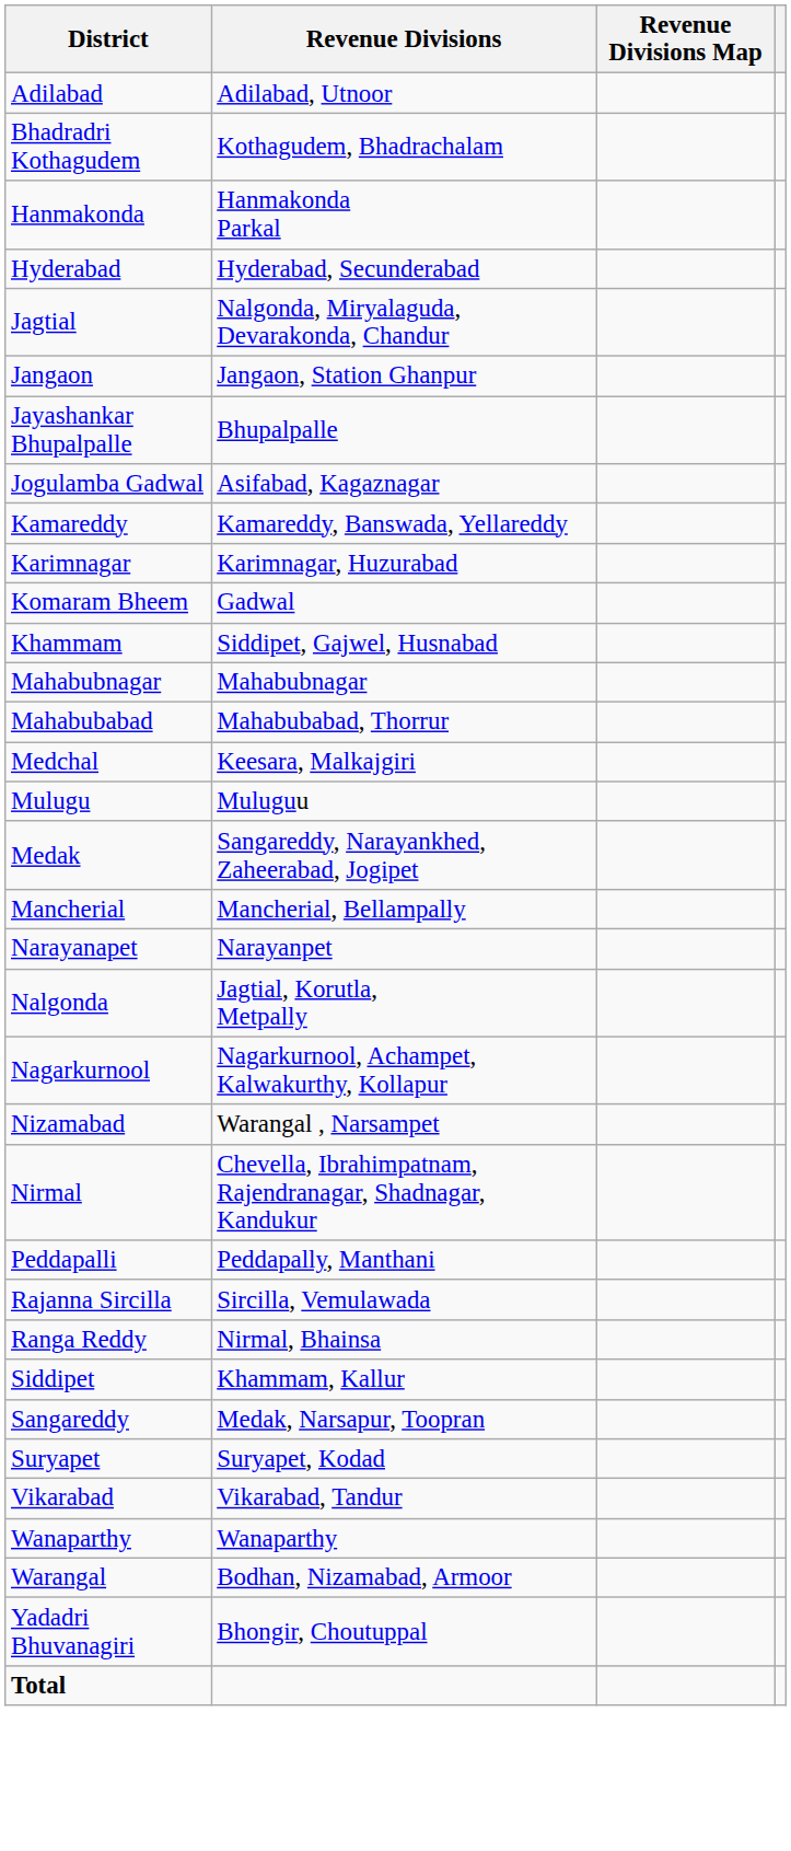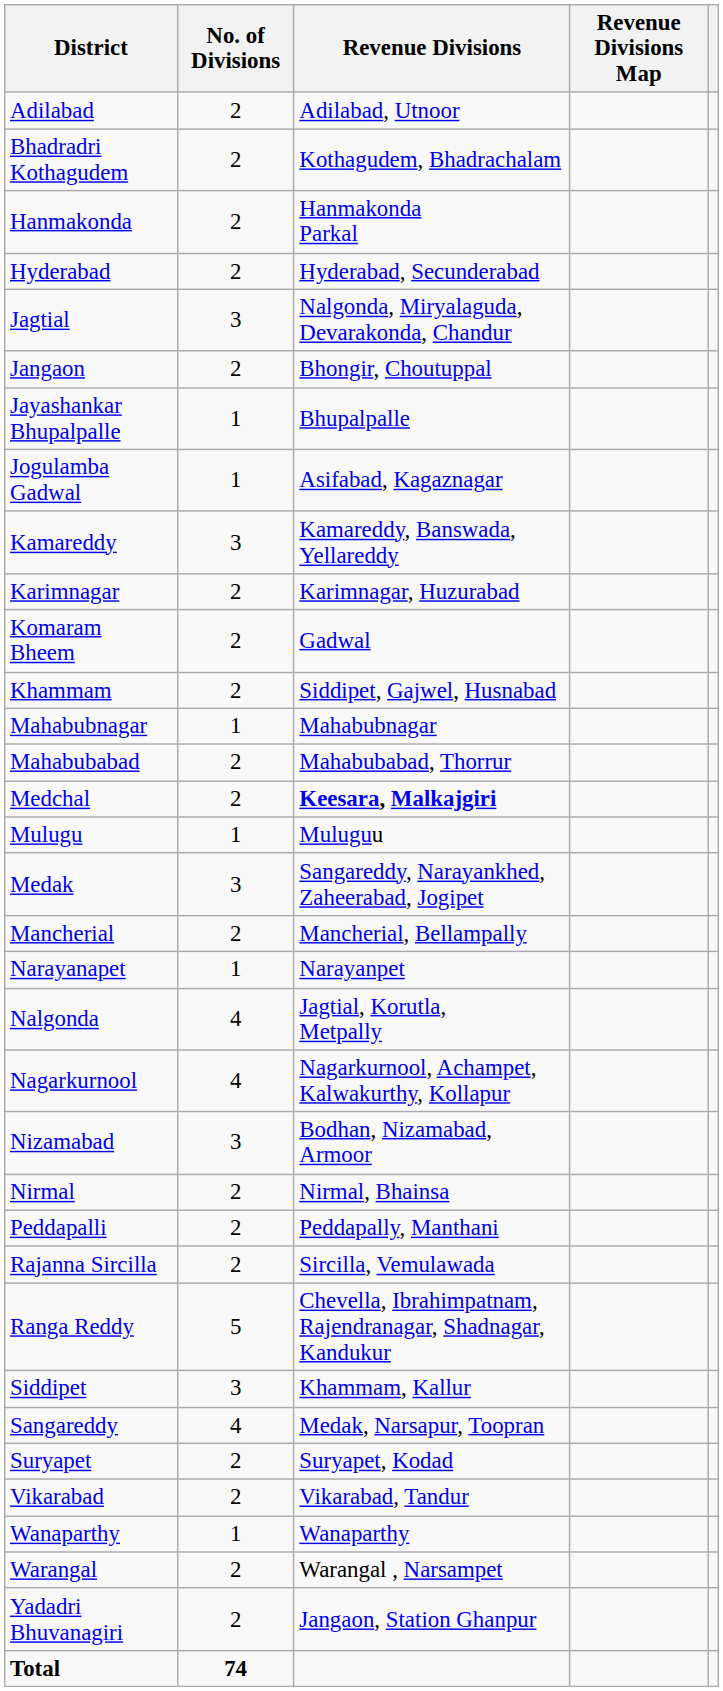+ column: No. of Divisions | 2 | 2 | 2 | 2 | 3 | 2 | 1 | 1 | 3 | 2 | 2 | 2 | 1 | 2 | 2 | 1 | 3 | 2 | 1 | 4 | 4 | 3 | 2 | 2 | 2 | 5 | 3 | 4 | 2 | 2 | 1 | 2 | 2 | 74
Jangaon | Revenue Divisions: Jangaon, Station Ghanpur -> Bhongir, Choutuppal
Medchal | Revenue Divisions: normal -> bold
Nizamabad | Revenue Divisions: Warangal , Narsampet -> Bodhan, Nizamabad, Armoor
Nirmal | Revenue Divisions: Chevella, Ibrahimpatnam, Rajendranagar, Shadnagar, Kandukur -> Nirmal, Bhainsa
Ranga Reddy | Revenue Divisions: Nirmal, Bhainsa -> Chevella, Ibrahimpatnam, Rajendranagar, Shadnagar, Kandukur
Warangal | Revenue Divisions: Bodhan, Nizamabad, Armoor -> Warangal , Narsampet
Yadadri Bhuvanagiri | Revenue Divisions: Bhongir, Choutuppal -> Jangaon, Station Ghanpur
